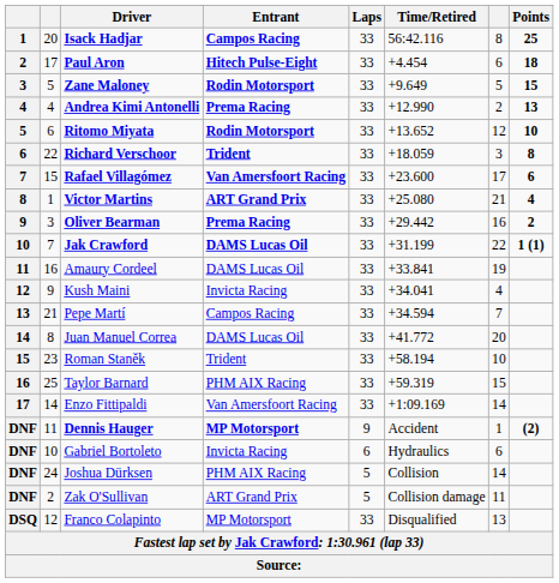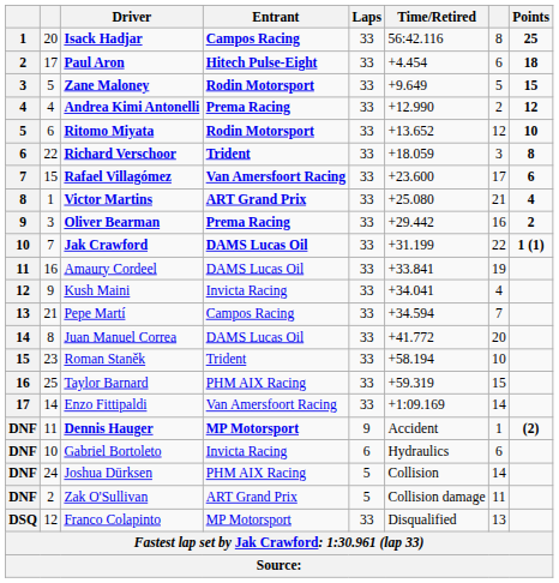Andrea Kimi Antonelli | Points: 13 -> 12
